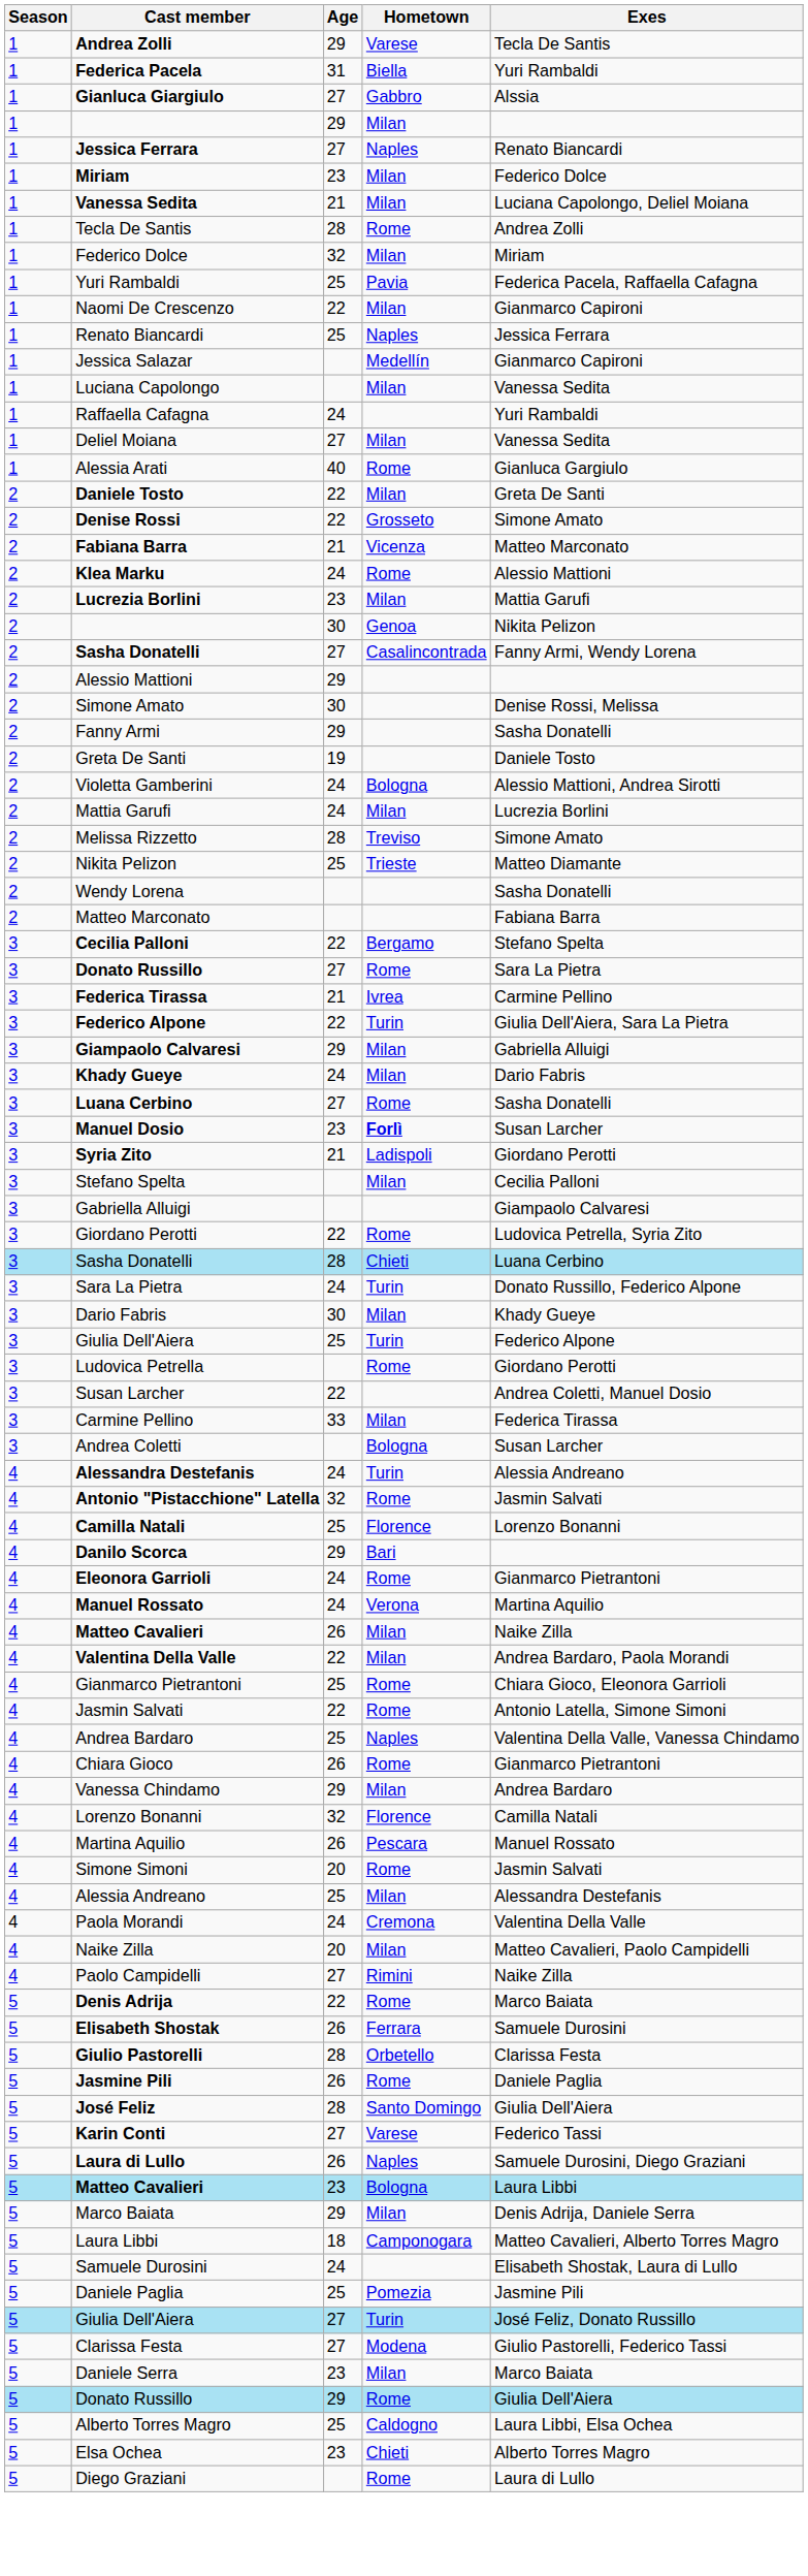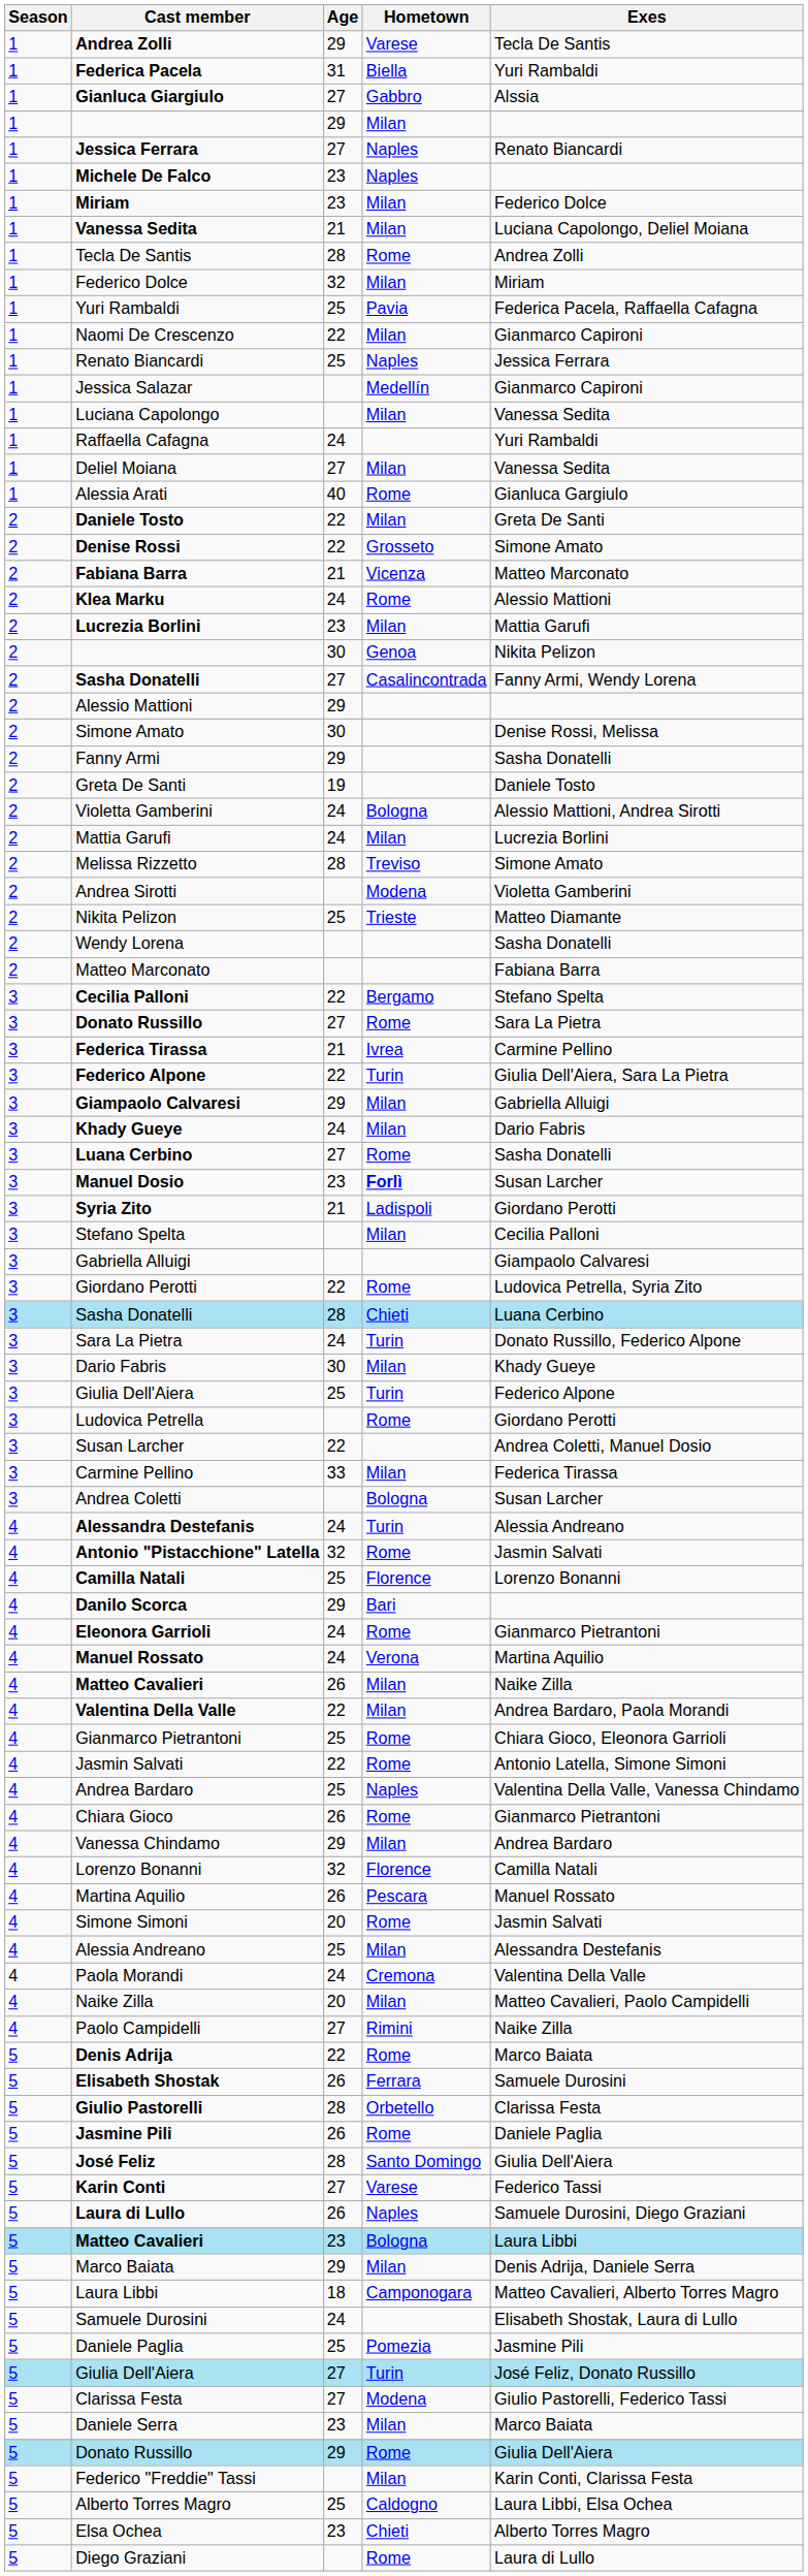+ row: 1 | Michele De Falco | 23 | Naples
+ row: 2 | Andrea Sirotti | Modena | Violetta Gamberini
+ row: 5 | Federico "Freddie" Tassi | Milan | Karin Conti, Clarissa Festa
